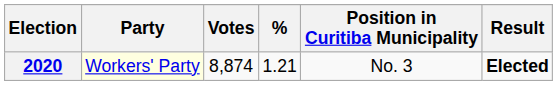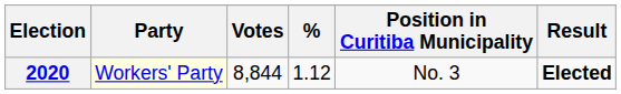2020 | Votes: 8,874 -> 8,844
2020 | %: 1.21 -> 1.12
